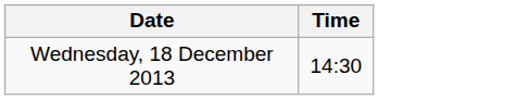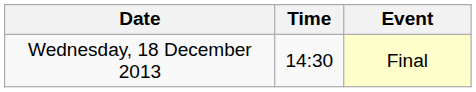+ column: Event | Final
